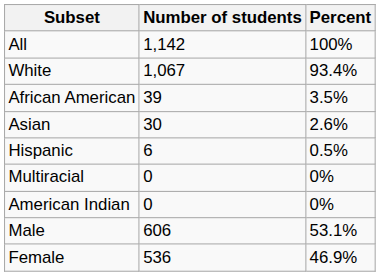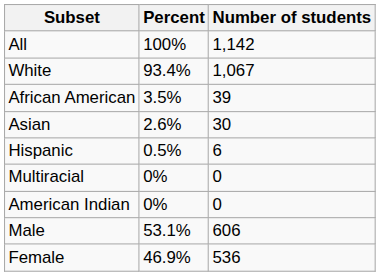columns swapped: Number of students <-> Percent
